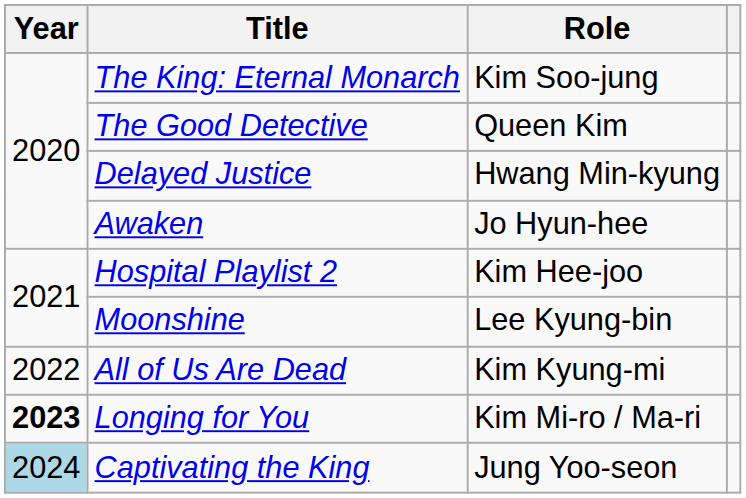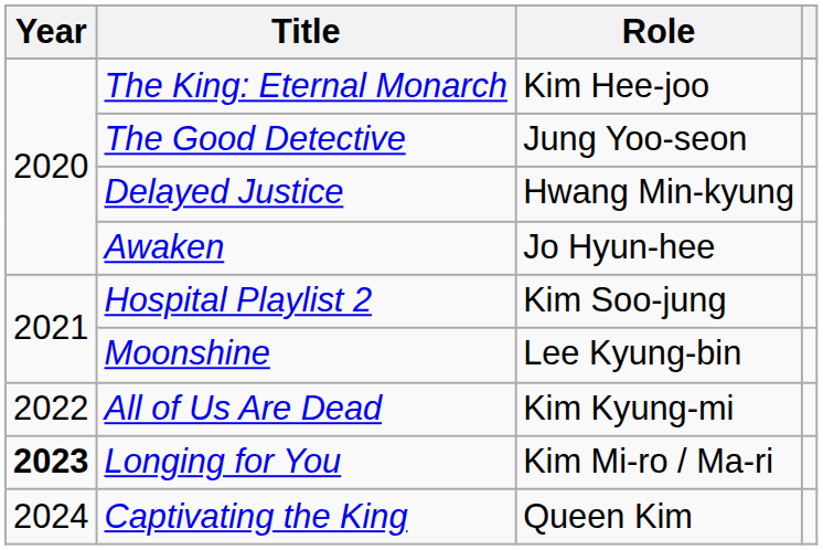The King: Eternal Monarch | Role: Kim Soo-jung -> Kim Hee-joo
The Good Detective | Role: Queen Kim -> Jung Yoo-seon
Hospital Playlist 2 | Role: Kim Hee-joo -> Kim Soo-jung
Captivating the King | Year: lightblue background -> no background
Captivating the King | Role: Jung Yoo-seon -> Queen Kim
